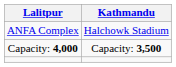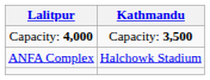rows swapped: ANFA Complex <-> Capacity: 4,000
